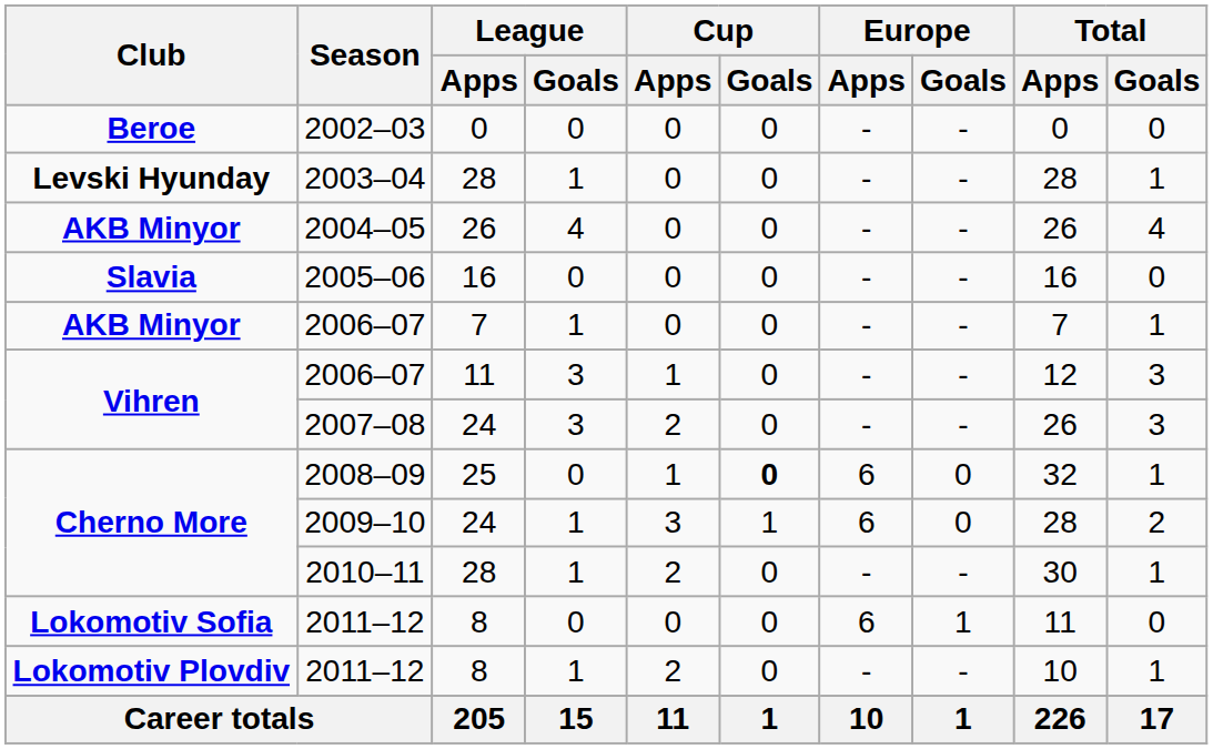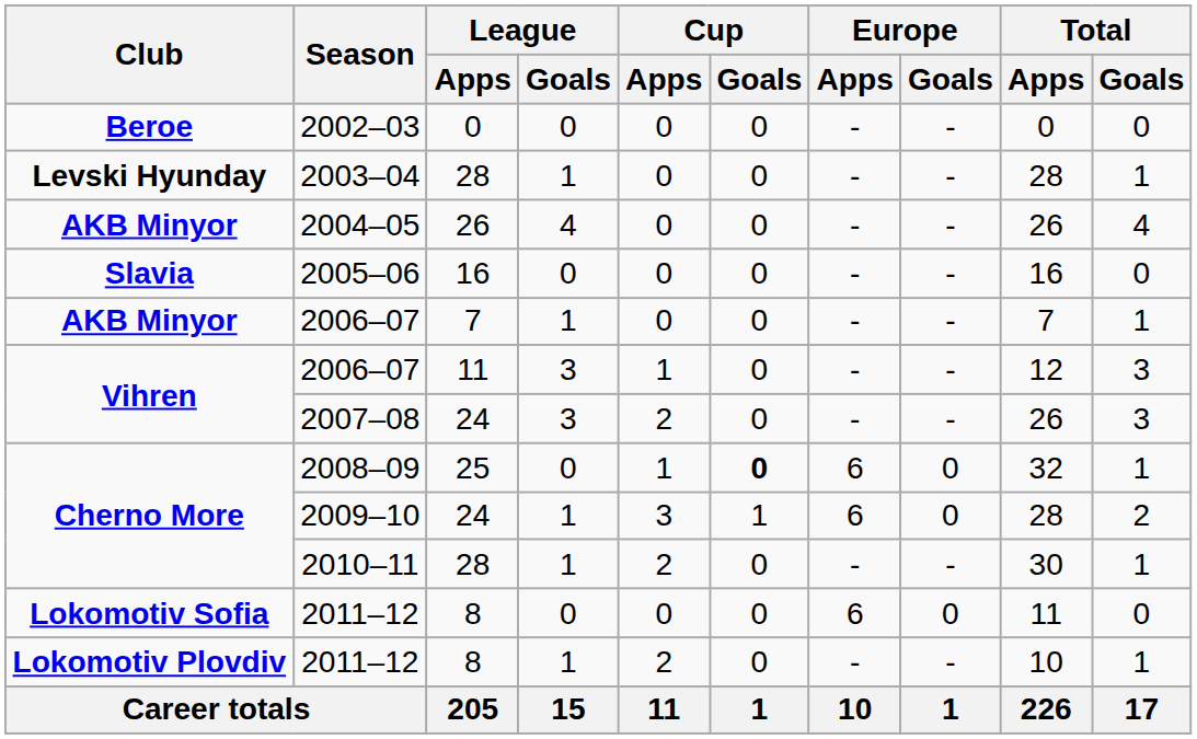Lokomotiv Sofia / 2011–12 | Europe / Goals: 1 -> 0
